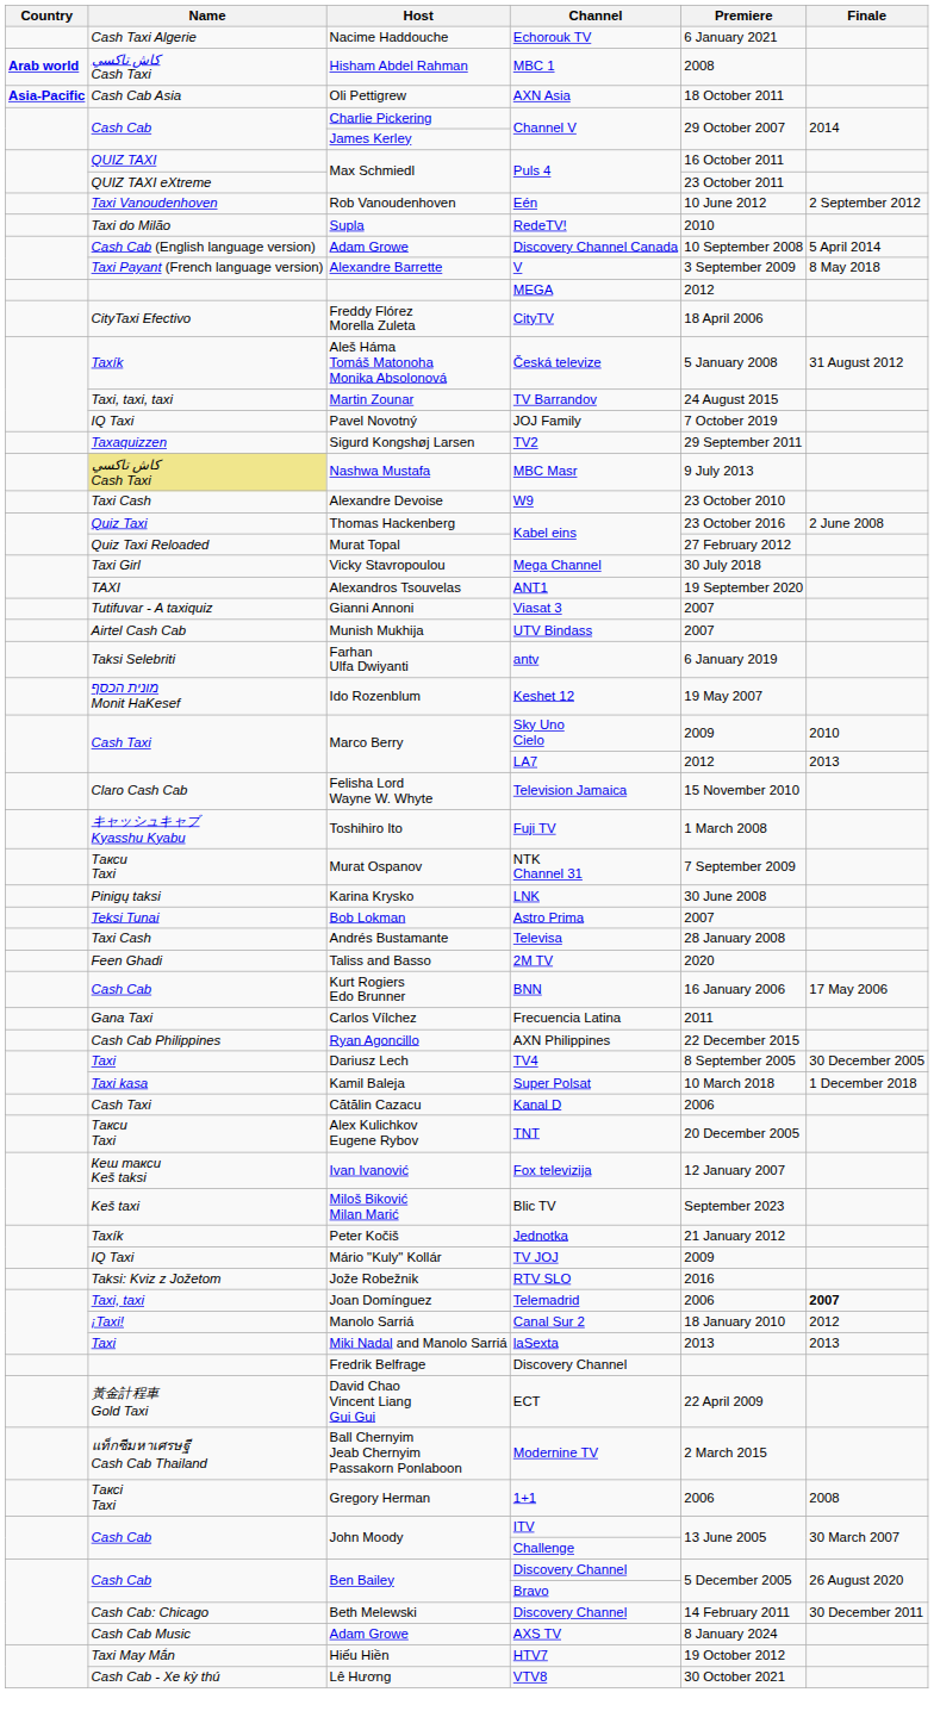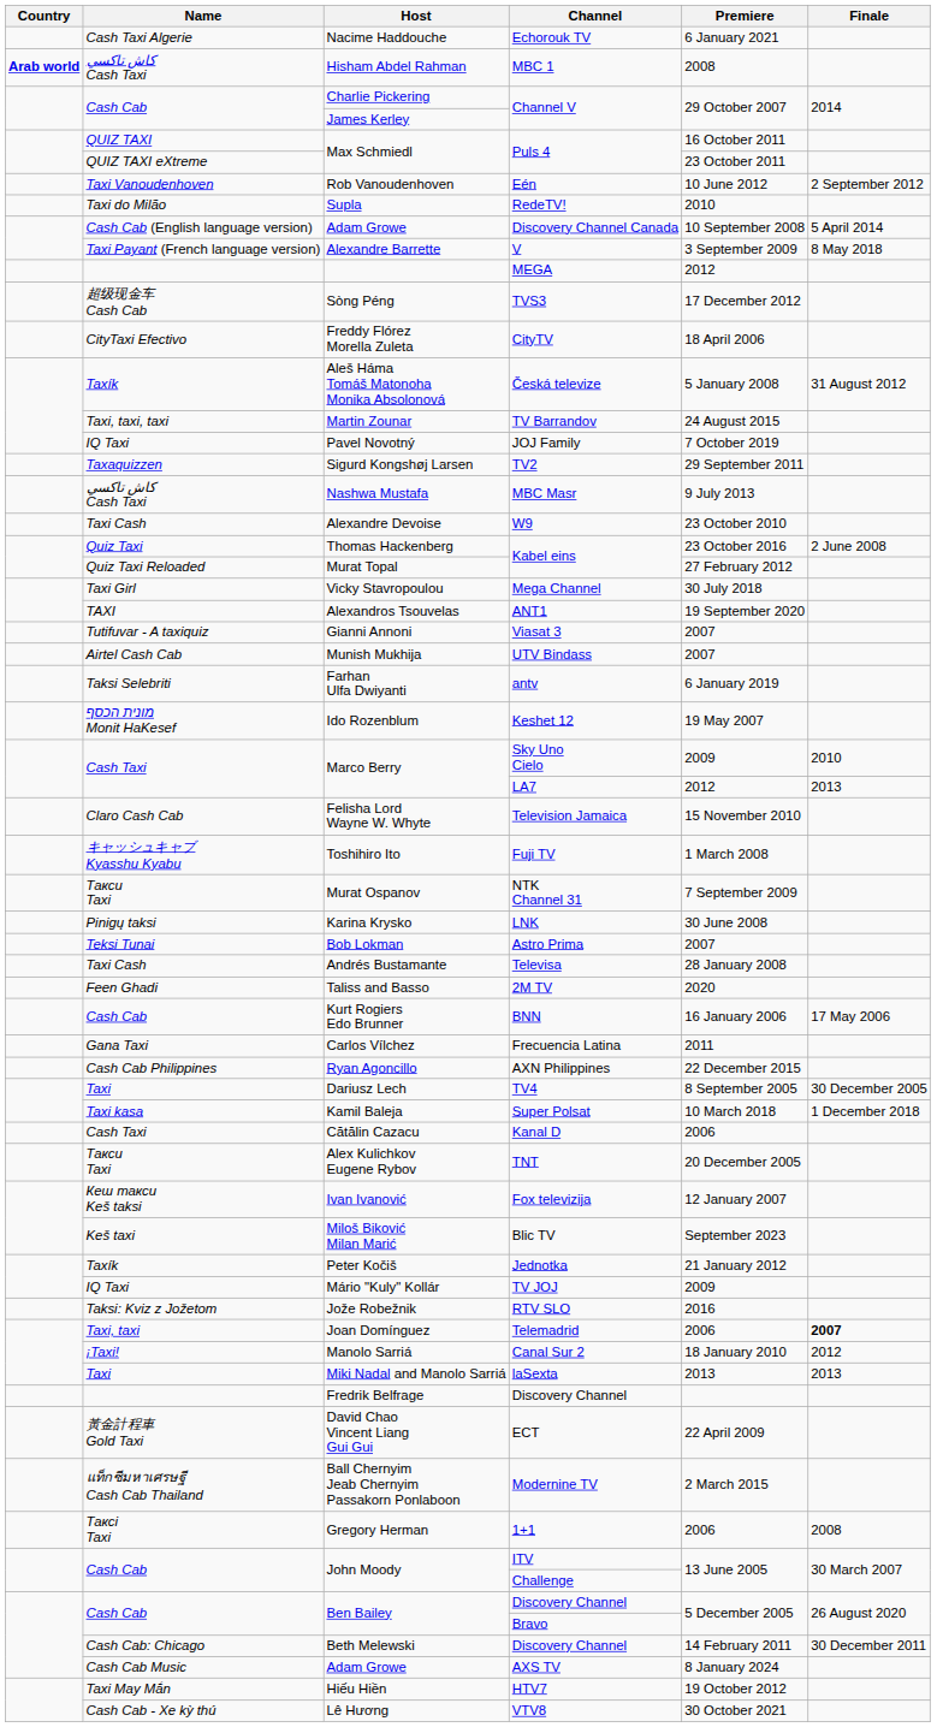- row: Asia-Pacific | Cash Cab Asia | Oli Pettigrew | AXN Asia | 18 October 2011
+ row: 超级现金车 Cash Cab | Sòng Péng | TVS3 | 17 December 2012
Nashwa Mustafa | Name: khaki background -> no background
